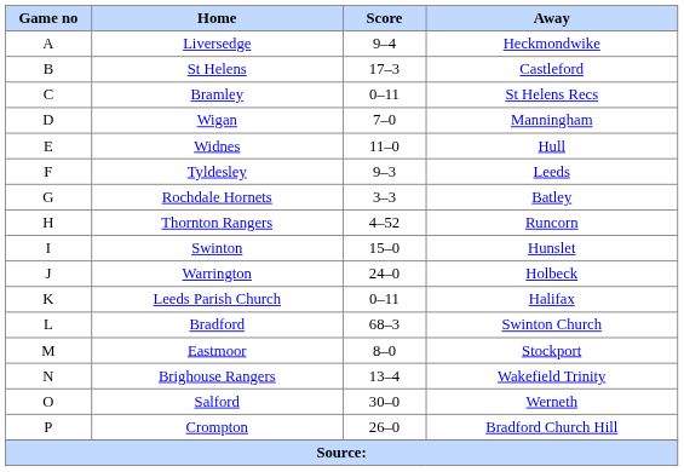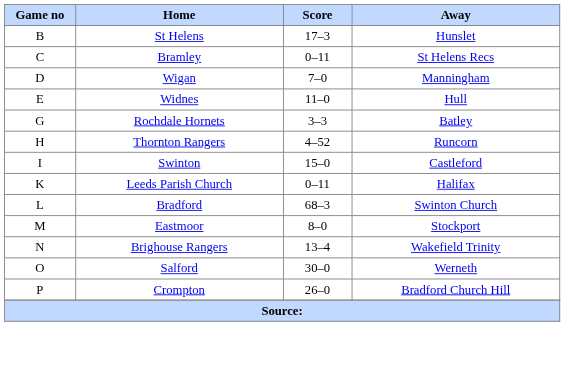- row: A | Liversedge | 9–4 | Heckmondwike
St Helens | Away: Castleford -> Hunslet
- row: F | Tyldesley | 9–3 | Leeds
Swinton | Away: Hunslet -> Castleford
- row: J | Warrington | 24–0 | Holbeck
